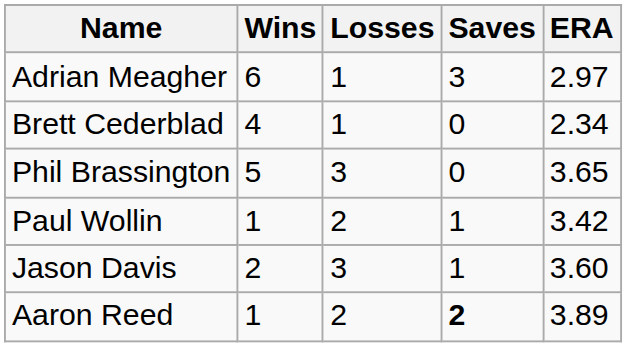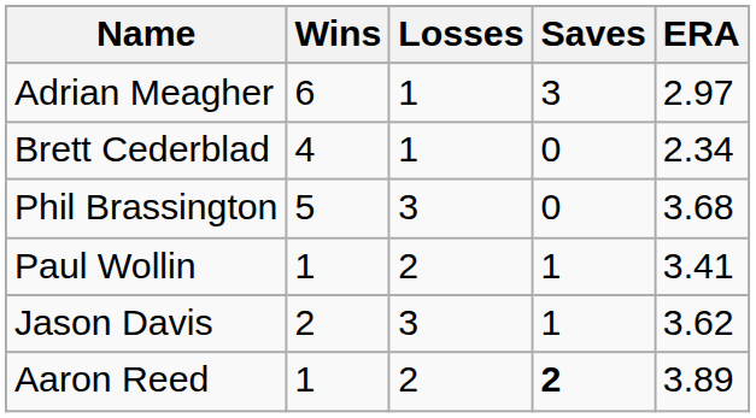Phil Brassington | ERA: 3.65 -> 3.68
Paul Wollin | ERA: 3.42 -> 3.41
Jason Davis | ERA: 3.60 -> 3.62
